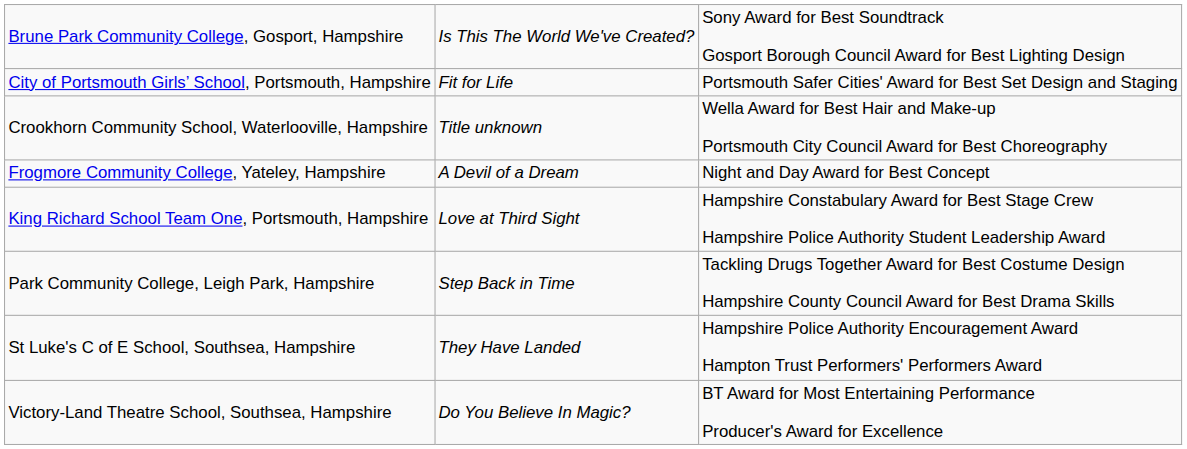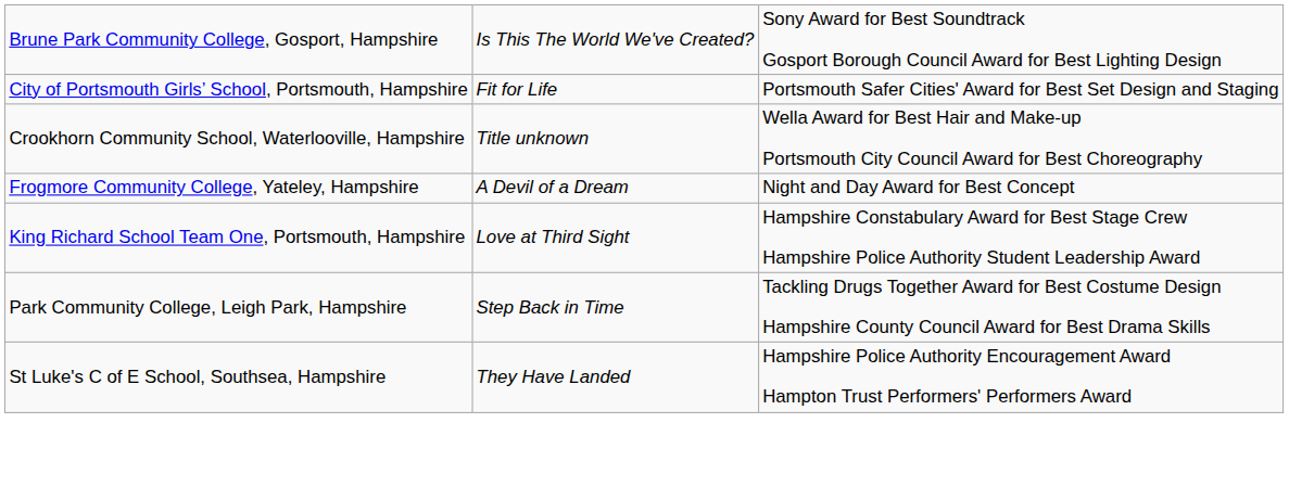- row: Victory-Land Theatre School, Southsea, Hampshire | Do You Believe In Magic? | BT Award for Most Entertaining Performance Producer's Award for Excellence
